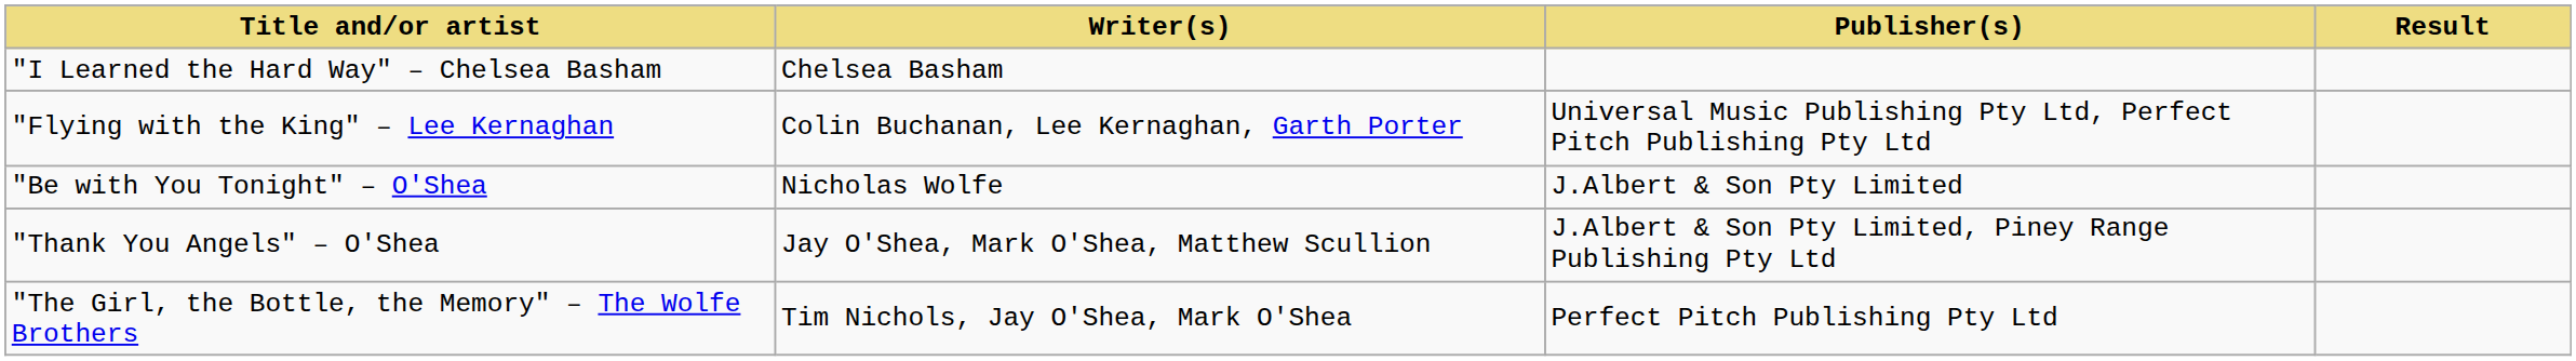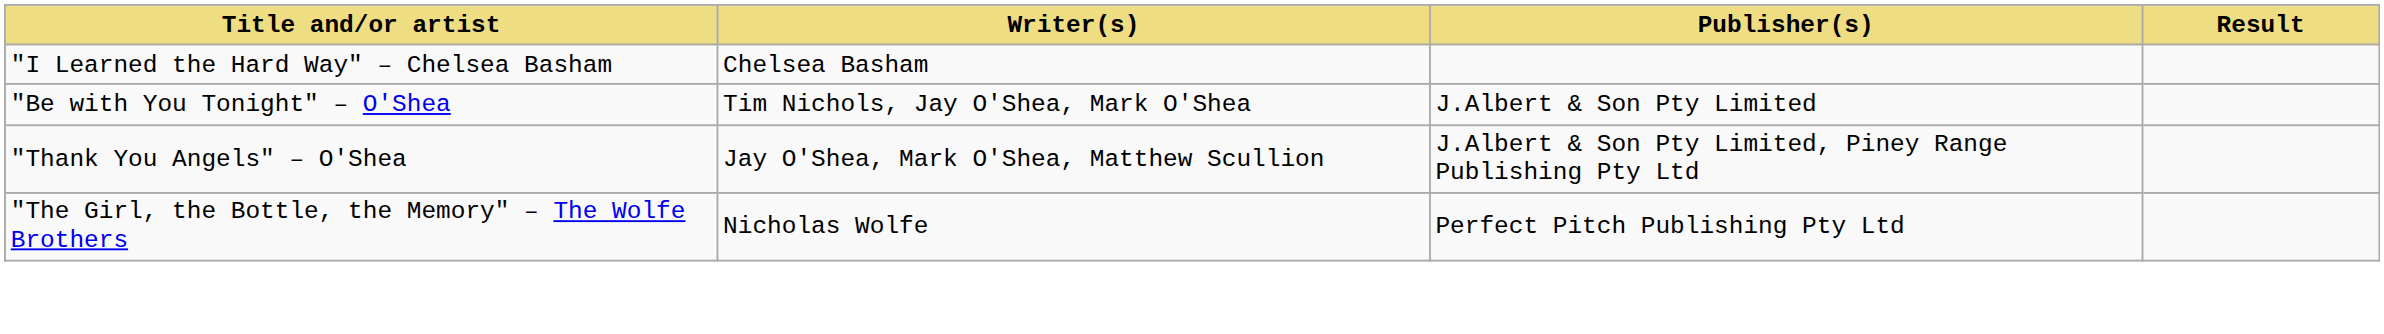- row: "Flying with the King" – Lee Kernaghan | Colin Buchanan, Lee Kernaghan, Garth Porter | Universal Music Publishing Pty Ltd, Perfect Pitch Publishing Pty Ltd
"Be with You Tonight" – O'Shea | Writer(s): Nicholas Wolfe -> Tim Nichols, Jay O'Shea, Mark O'Shea
"The Girl, the Bottle, the Memory" – The Wolfe Brothers | Writer(s): Tim Nichols, Jay O'Shea, Mark O'Shea -> Nicholas Wolfe
